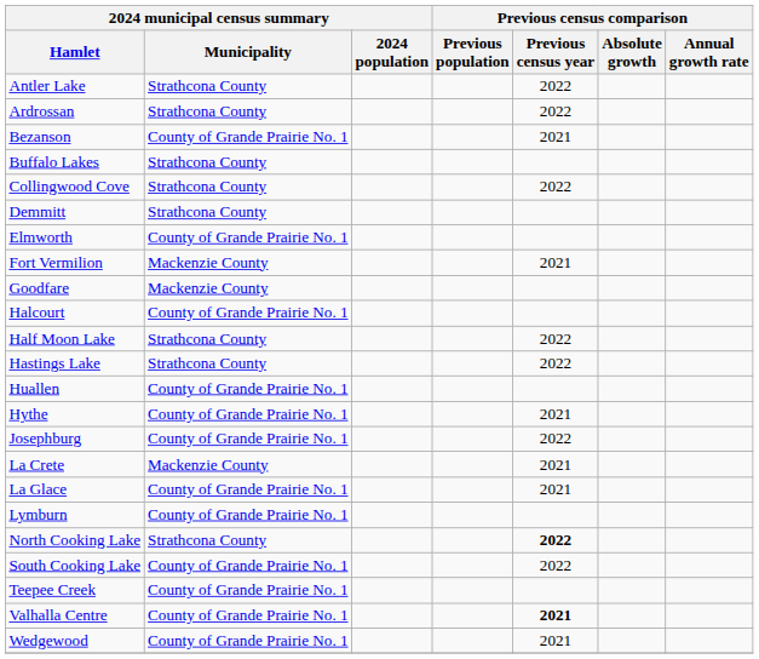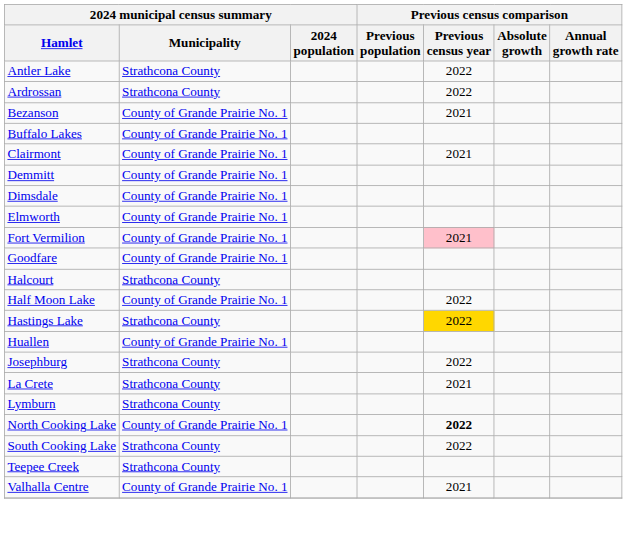Buffalo Lakes | 2024 municipal census summary / Municipality: Strathcona County -> County of Grande Prairie No. 1
+ row: Clairmont | County of Grande Prairie No. 1 | 2021
- row: Collingwood Cove | Strathcona County | 2022
Demmitt | 2024 municipal census summary / Municipality: Strathcona County -> County of Grande Prairie No. 1
+ row: Dimsdale | County of Grande Prairie No. 1
Fort Vermilion | 2024 municipal census summary / Municipality: Mackenzie County -> County of Grande Prairie No. 1
Fort Vermilion | Previous census comparison / Previous census year: no background -> pink background
Goodfare | 2024 municipal census summary / Municipality: Mackenzie County -> County of Grande Prairie No. 1
Halcourt | 2024 municipal census summary / Municipality: County of Grande Prairie No. 1 -> Strathcona County
Half Moon Lake | 2024 municipal census summary / Municipality: Strathcona County -> County of Grande Prairie No. 1
Hastings Lake | Previous census comparison / Previous census year: no background -> gold background
- row: Hythe | County of Grande Prairie No. 1 | 2021
Josephburg | 2024 municipal census summary / Municipality: County of Grande Prairie No. 1 -> Strathcona County
La Crete | 2024 municipal census summary / Municipality: Mackenzie County -> Strathcona County
- row: La Glace | County of Grande Prairie No. 1 | 2021
Lymburn | 2024 municipal census summary / Municipality: County of Grande Prairie No. 1 -> Strathcona County
North Cooking Lake | 2024 municipal census summary / Municipality: Strathcona County -> County of Grande Prairie No. 1
South Cooking Lake | 2024 municipal census summary / Municipality: County of Grande Prairie No. 1 -> Strathcona County
Teepee Creek | 2024 municipal census summary / Municipality: County of Grande Prairie No. 1 -> Strathcona County
Valhalla Centre | Previous census comparison / Previous census year: bold -> normal
- row: Wedgewood | County of Grande Prairie No. 1 | 2021
